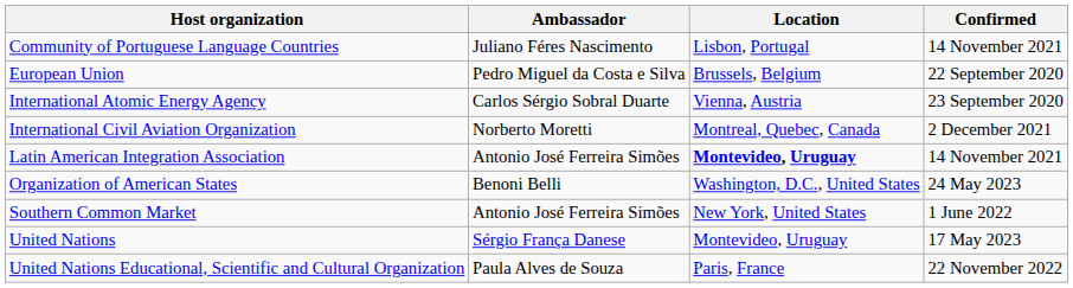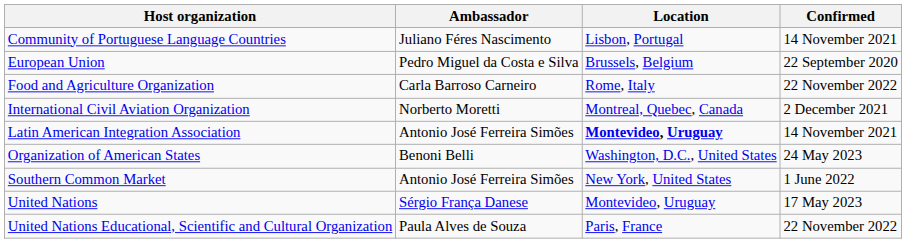+ row: Food and Agriculture Organization | Carla Barroso Carneiro | Rome, Italy | 22 November 2022
- row: International Atomic Energy Agency | Carlos Sérgio Sobral Duarte | Vienna, Austria | 23 September 2020
